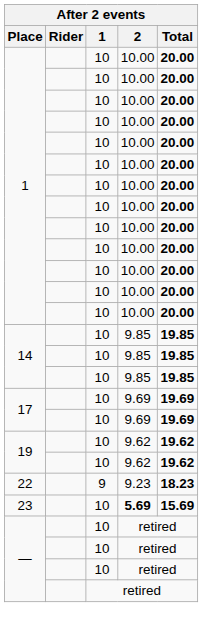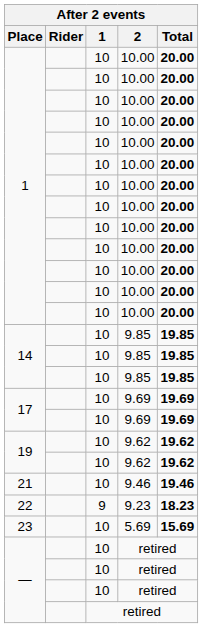+ row: 21 | 10 | 9.46 | 19.46
23 | 2: bold -> normal
